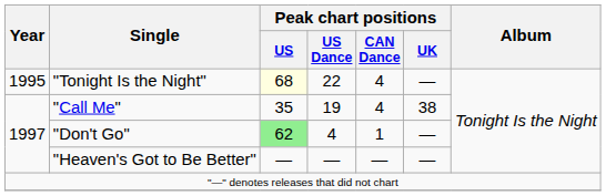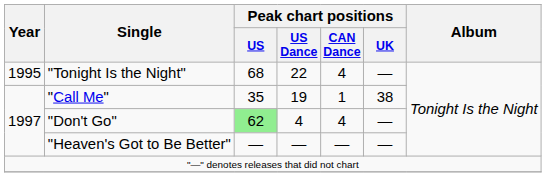"Tonight Is the Night" | Peak chart positions / US: lightyellow background -> no background
"Call Me" | Peak chart positions / CAN Dance: 4 -> 1
"Don't Go" | Peak chart positions / CAN Dance: 1 -> 4
